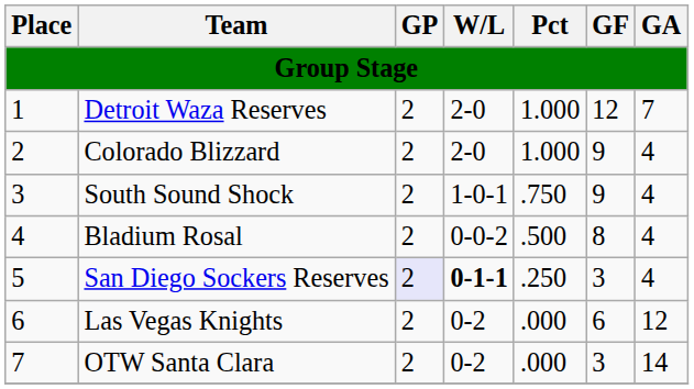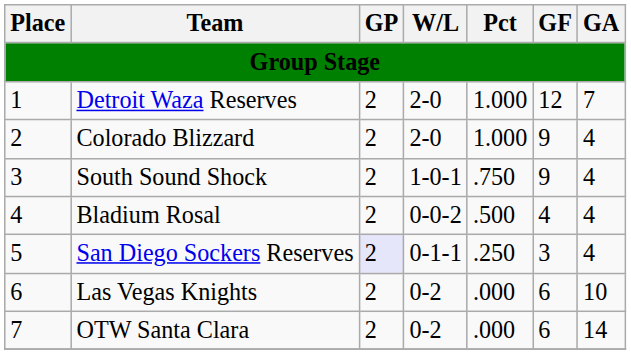Bladium Rosal | GF: 8 -> 4
San Diego Sockers Reserves | W/L: bold -> normal
Las Vegas Knights | GA: 12 -> 10
OTW Santa Clara | GF: 3 -> 6
